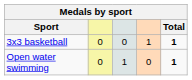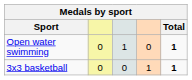rows swapped: Open water swimming <-> 3x3 basketball
